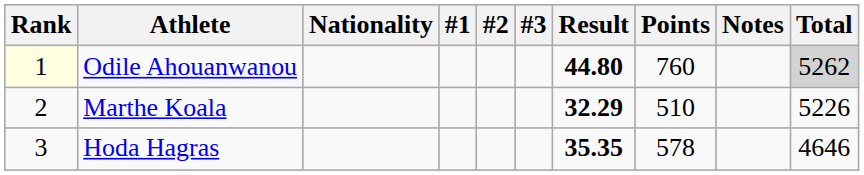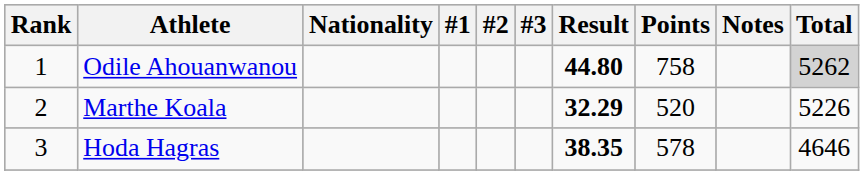Odile Ahouanwanou | Rank: lightyellow background -> no background
Odile Ahouanwanou | Points: 760 -> 758
Marthe Koala | Points: 510 -> 520
Hoda Hagras | Result: 35.35 -> 38.35
